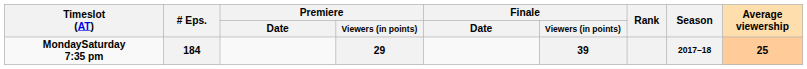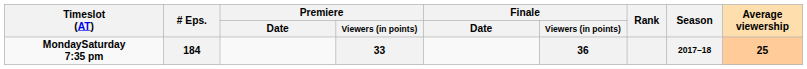184 | Premiere / Viewers (in points): 29 -> 33
184 | Finale / Viewers (in points): 39 -> 36
